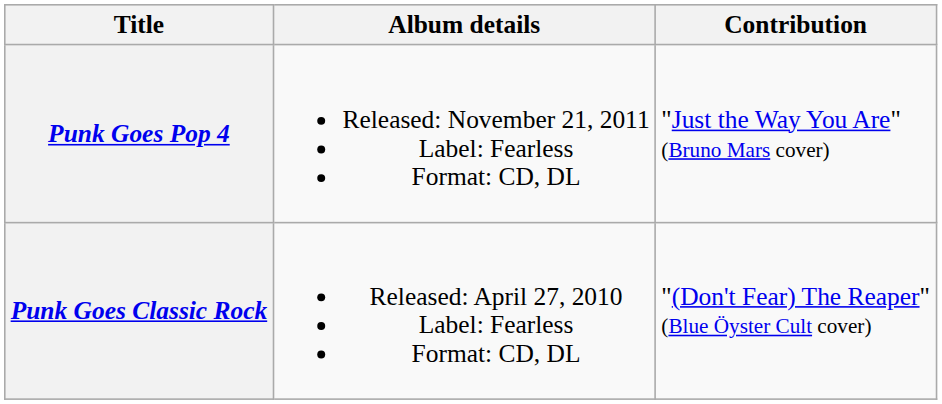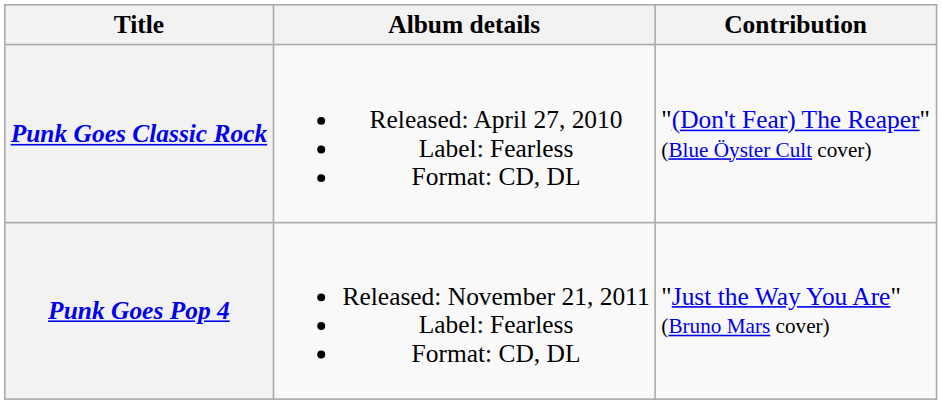rows swapped: Punk Goes Classic Rock <-> Punk Goes Pop 4
